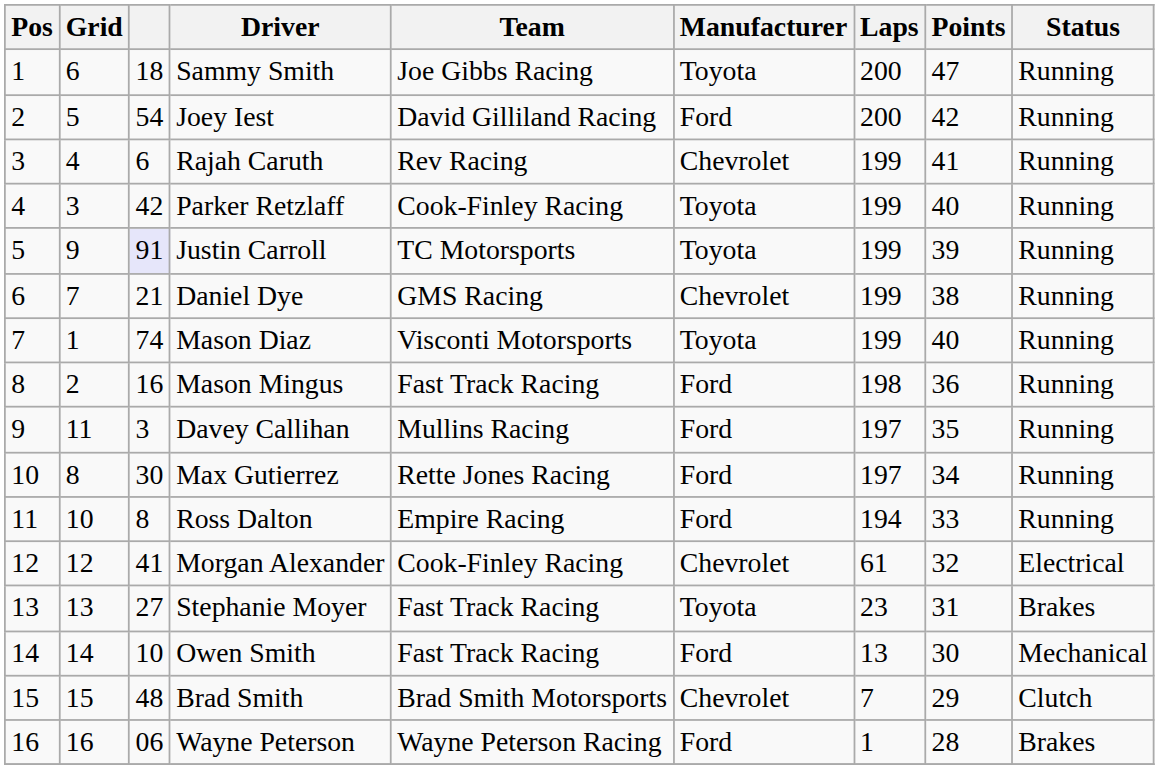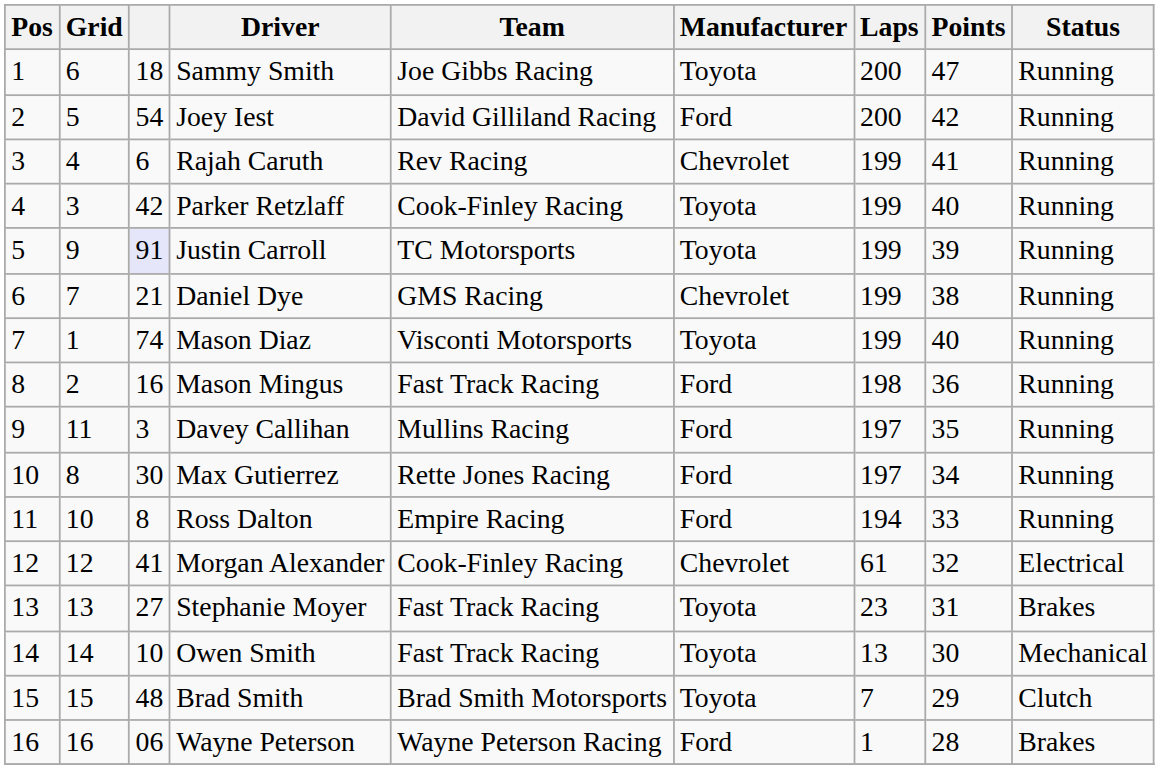Owen Smith | Manufacturer: Ford -> Toyota
Brad Smith | Manufacturer: Chevrolet -> Toyota
